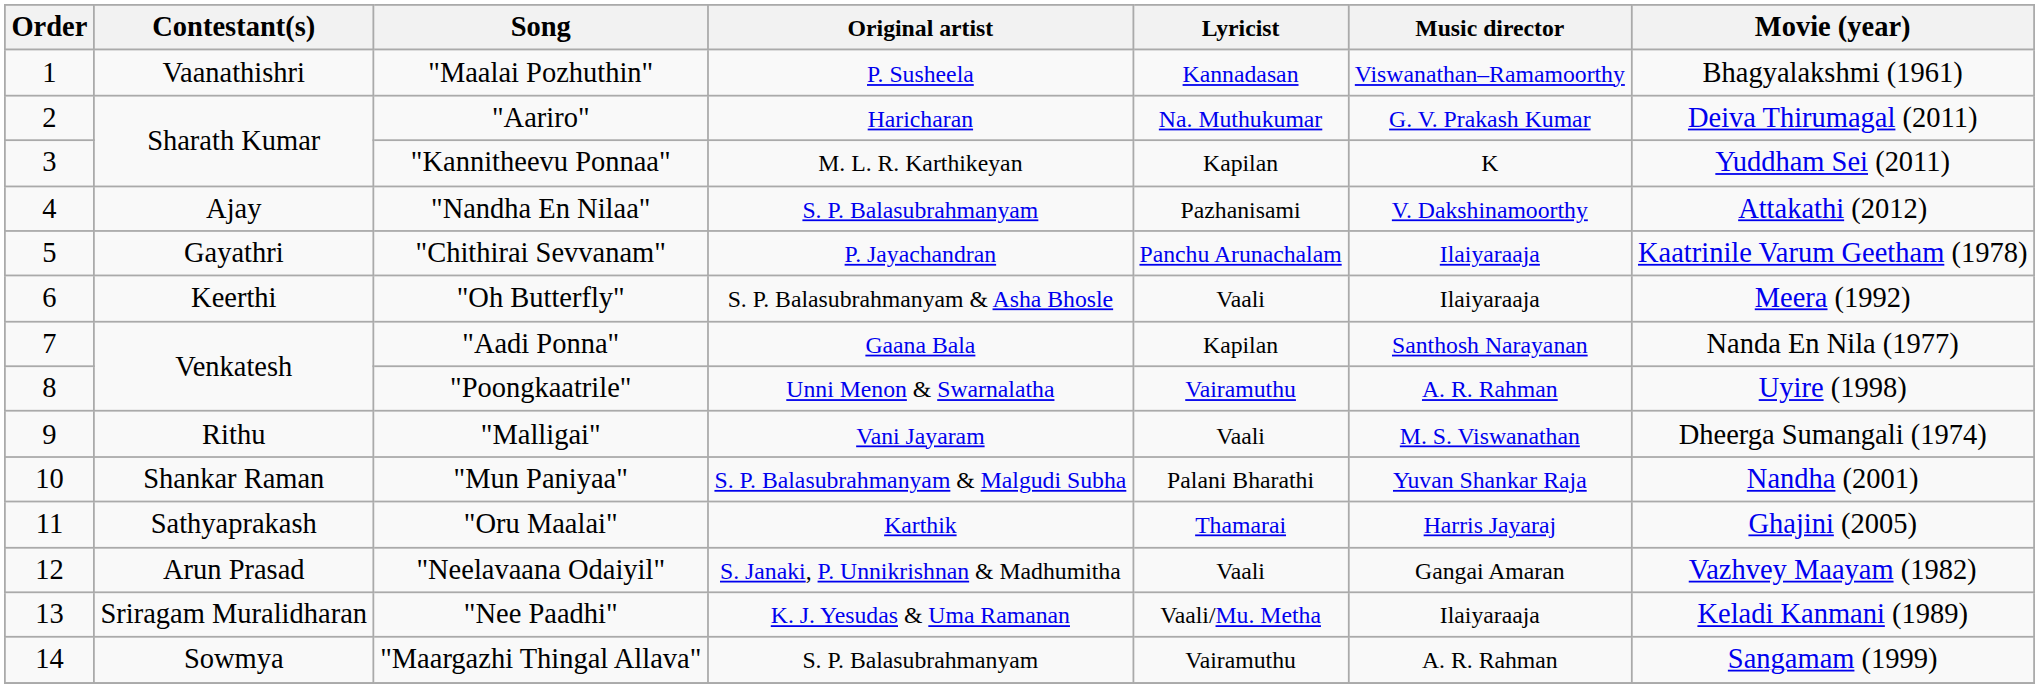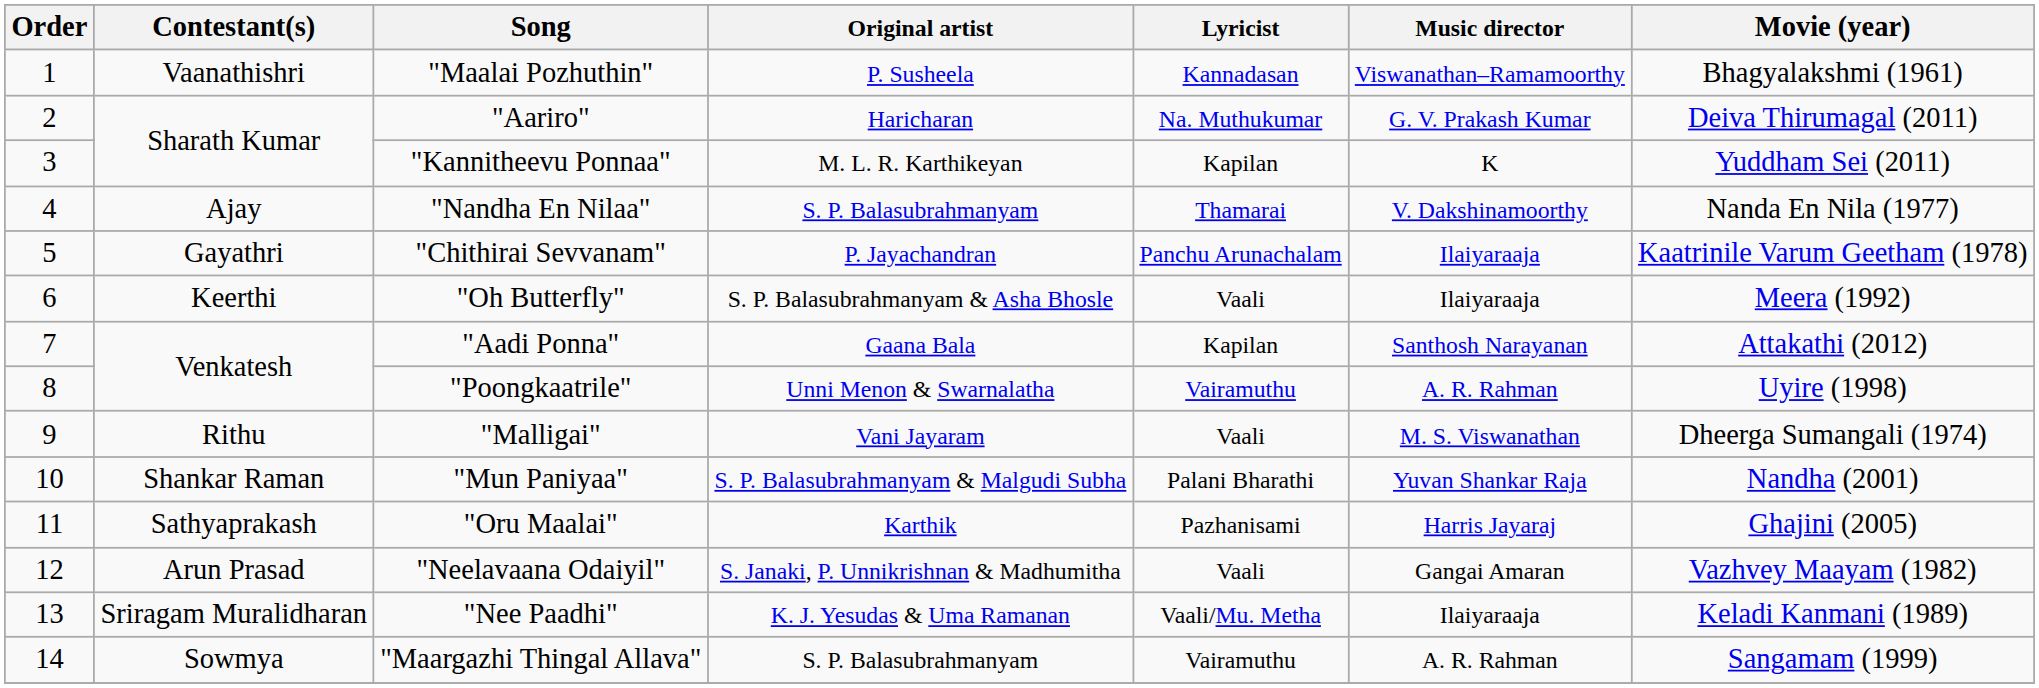"Nandha En Nilaa" | Lyricist: Pazhanisami -> Thamarai
"Nandha En Nilaa" | Movie (year): Attakathi (2012) -> Nanda En Nila (1977)
"Aadi Ponna" | Movie (year): Nanda En Nila (1977) -> Attakathi (2012)
"Oru Maalai" | Lyricist: Thamarai -> Pazhanisami
